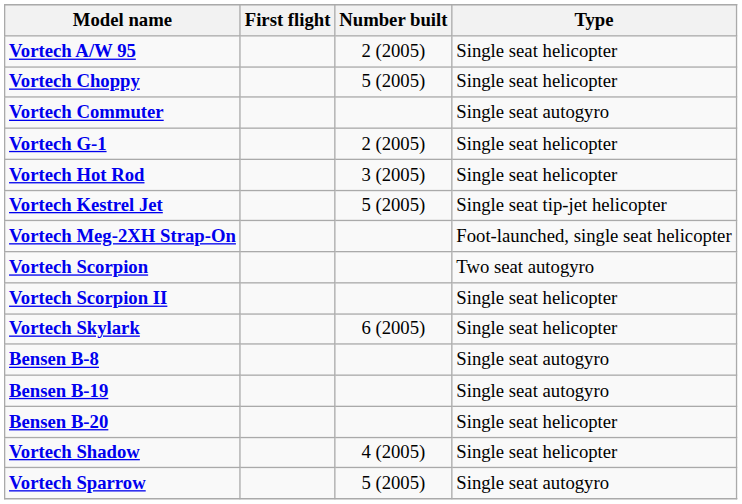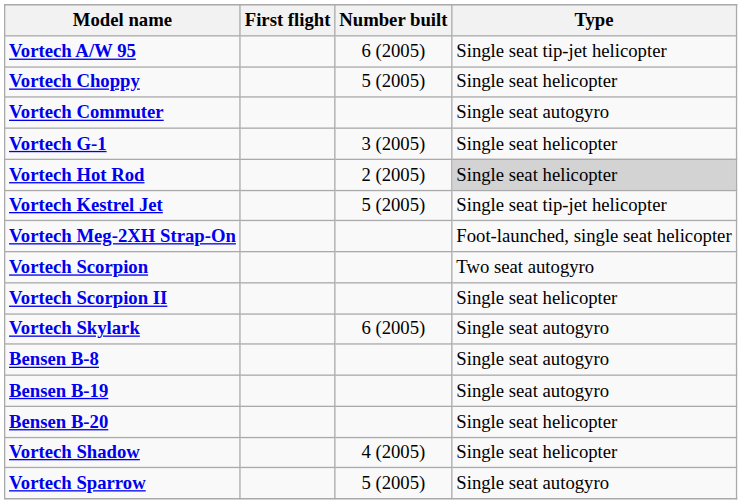Vortech A/W 95 | Number built: 2 (2005) -> 6 (2005)
Vortech A/W 95 | Type: Single seat helicopter -> Single seat tip-jet helicopter
Vortech G-1 | Number built: 2 (2005) -> 3 (2005)
Vortech Hot Rod | Number built: 3 (2005) -> 2 (2005)
Vortech Hot Rod | Type: no background -> lightgrey background
Vortech Skylark | Type: Single seat helicopter -> Single seat autogyro
